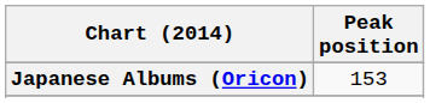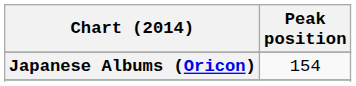Japanese Albums (Oricon) | Peak position: 153 -> 154
